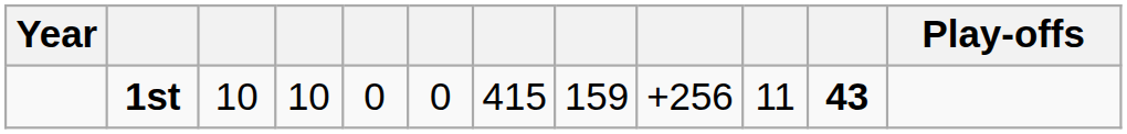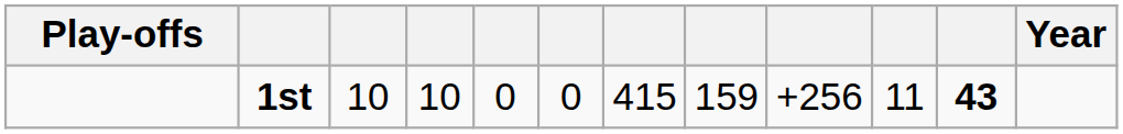columns swapped: Year <-> Play-offs
